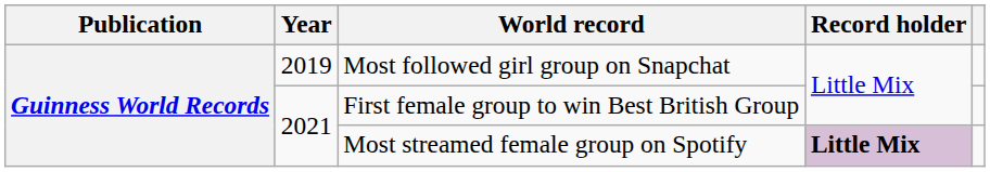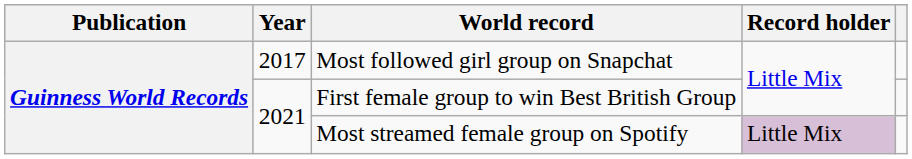Most followed girl group on Snapchat | Year: 2019 -> 2017
Most streamed female group on Spotify | Record holder: bold -> normal
